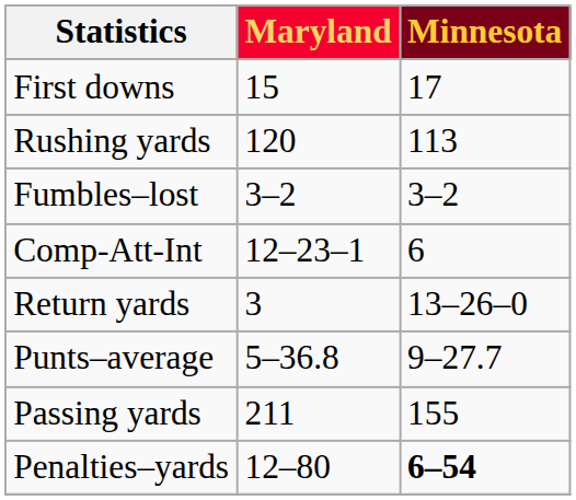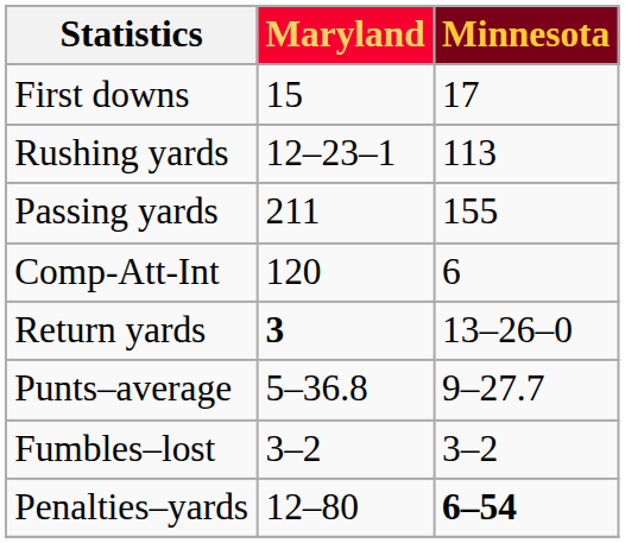Rushing yards | Maryland: 120 -> 12–23–1
rows swapped: Passing yards <-> Fumbles–lost
Comp-Att-Int | Maryland: 12–23–1 -> 120
Return yards | Maryland: normal -> bold
